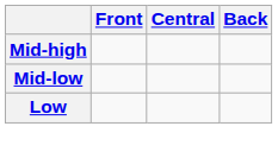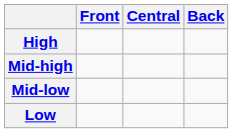+ row: High
